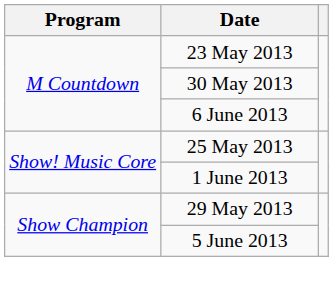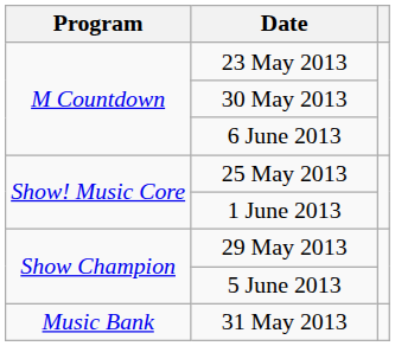+ row: Music Bank | 31 May 2013
